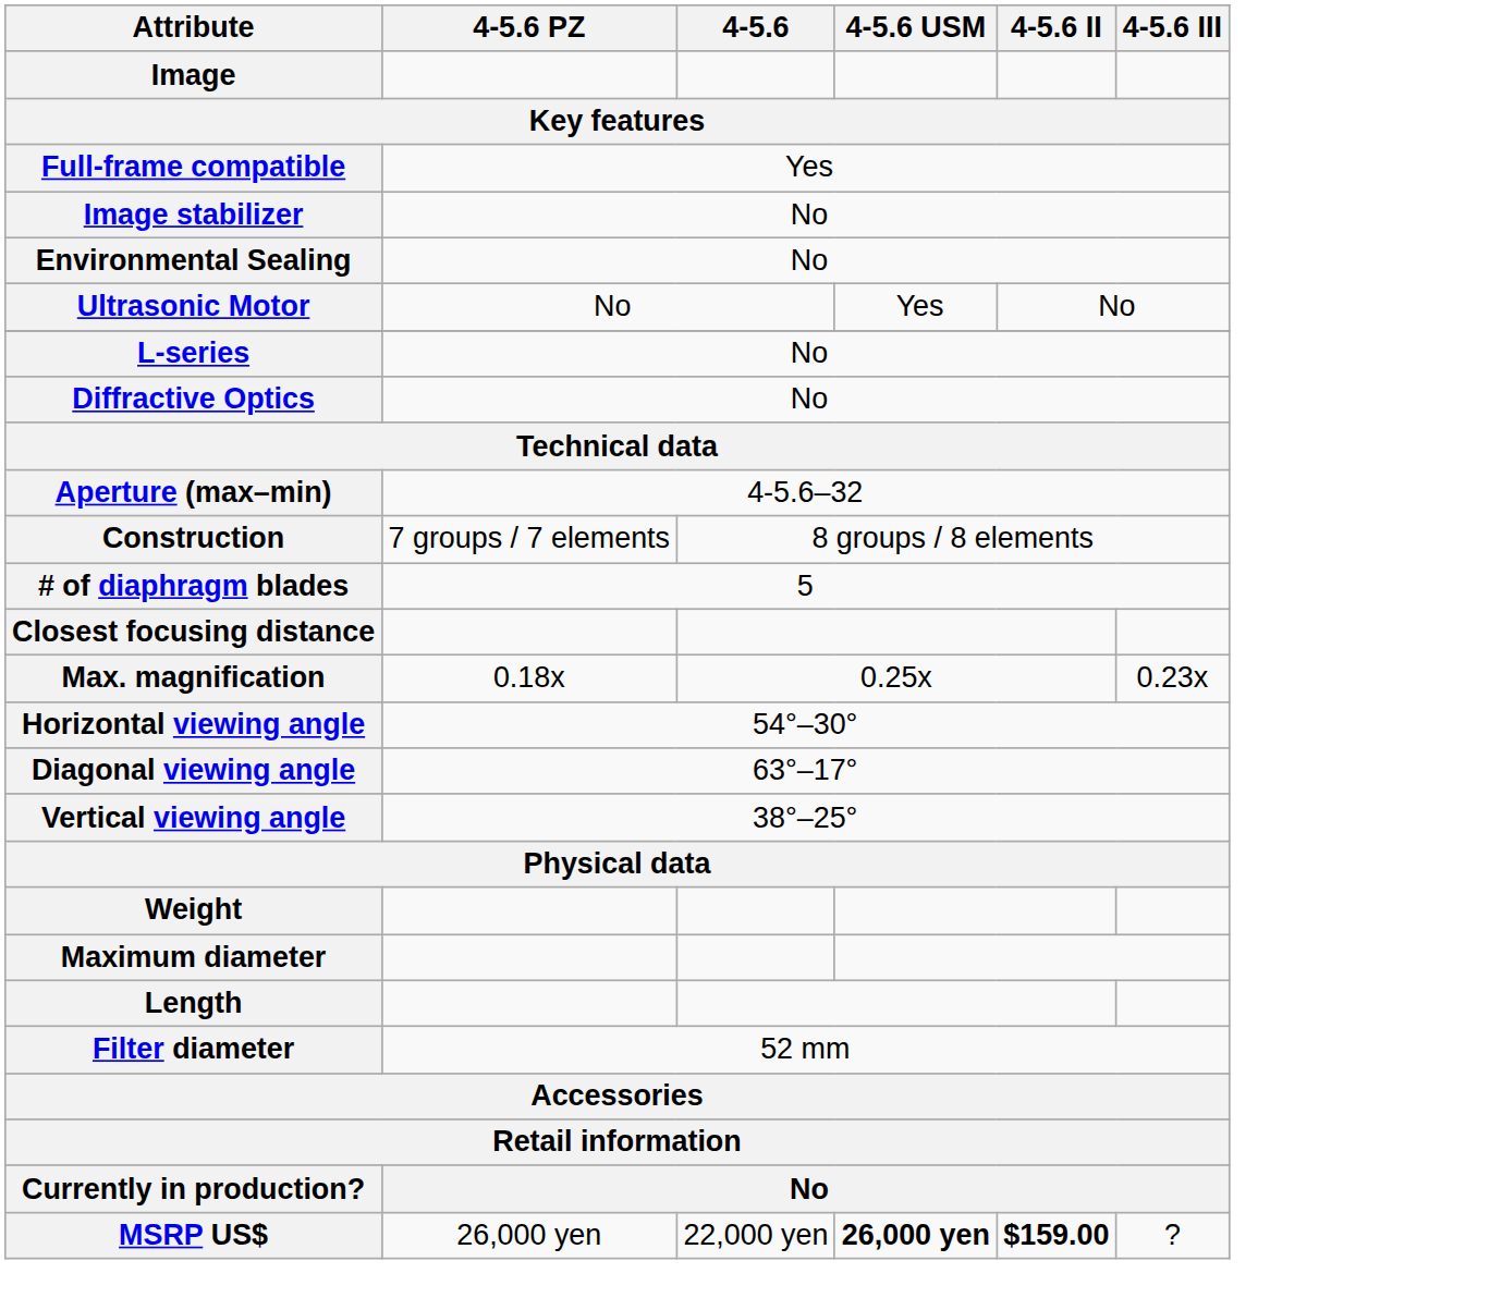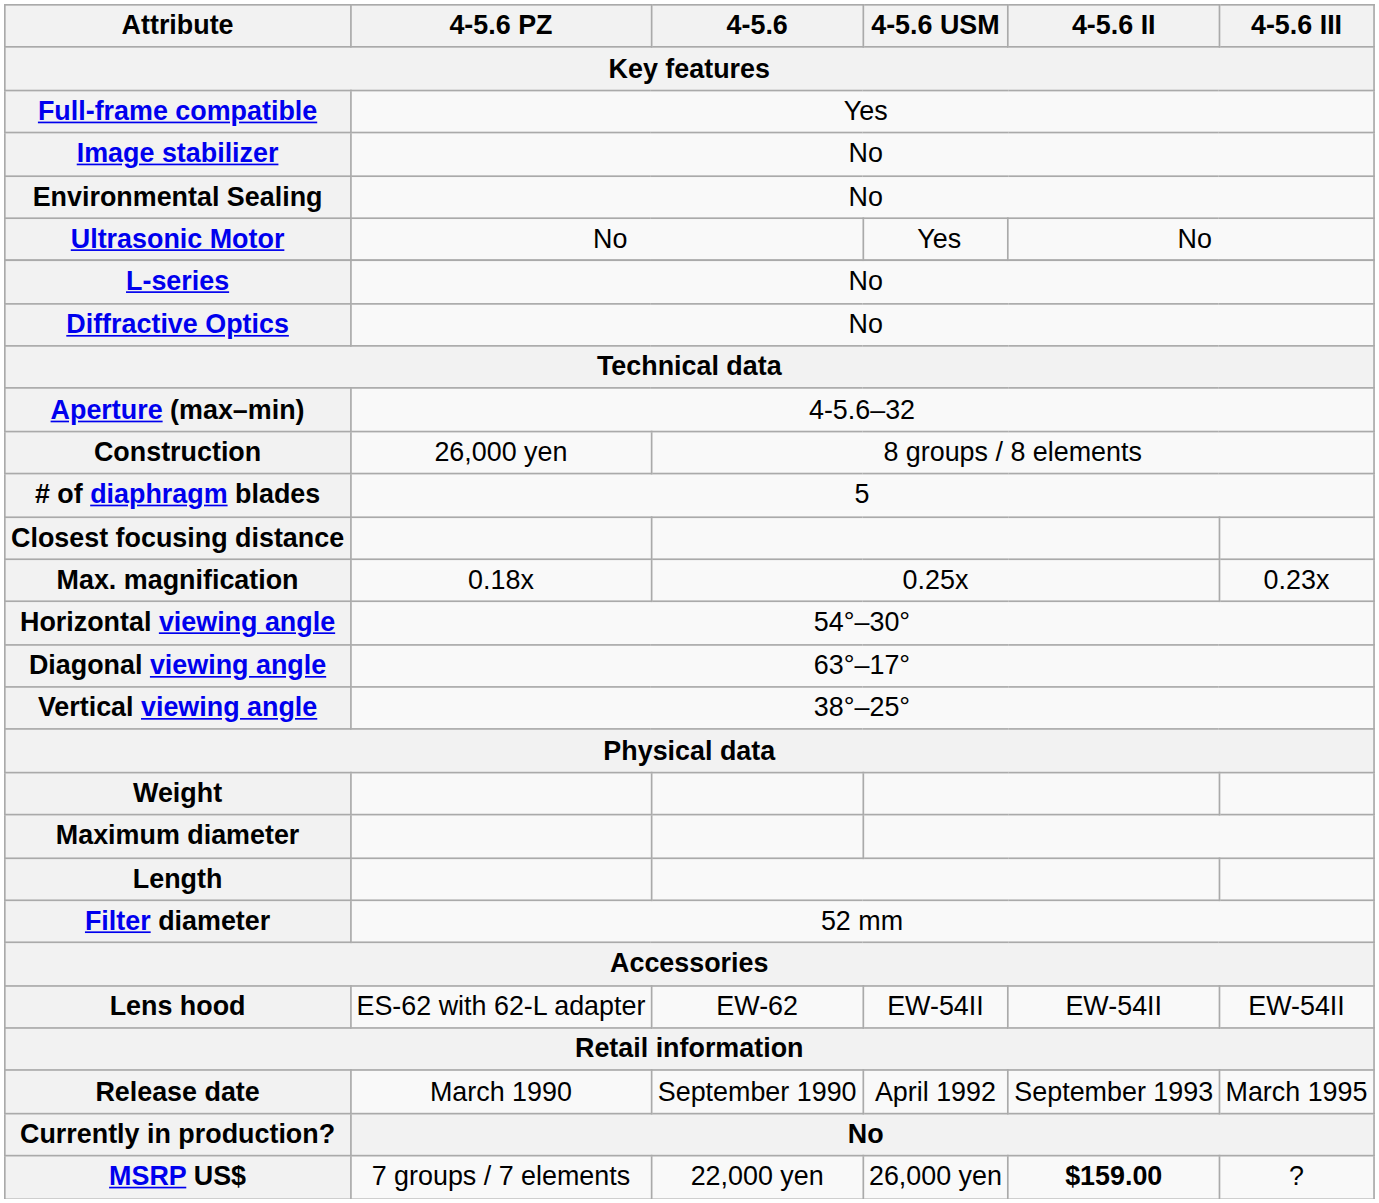- row: Image
Construction | 4-5.6 PZ: 7 groups / 7 elements -> 26,000 yen
+ row: Lens hood | ES-62 with 62-L adapter | EW-62 | EW-54II | EW-54II | EW-54II
+ row: Release date | March 1990 | September 1990 | April 1992 | September 1993 | March 1995
MSRP US$ | 4-5.6 PZ: 26,000 yen -> 7 groups / 7 elements
MSRP US$ | 4-5.6 USM: bold -> normal
